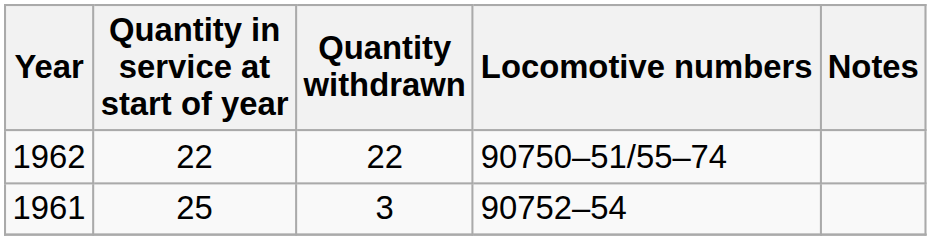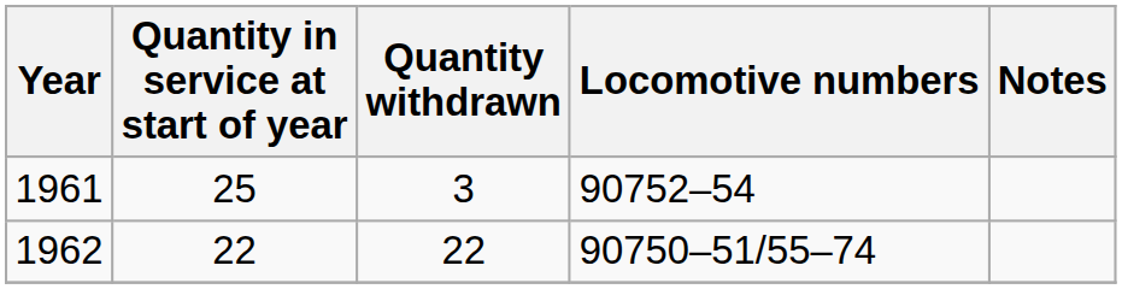rows swapped: 1961 <-> 1962
